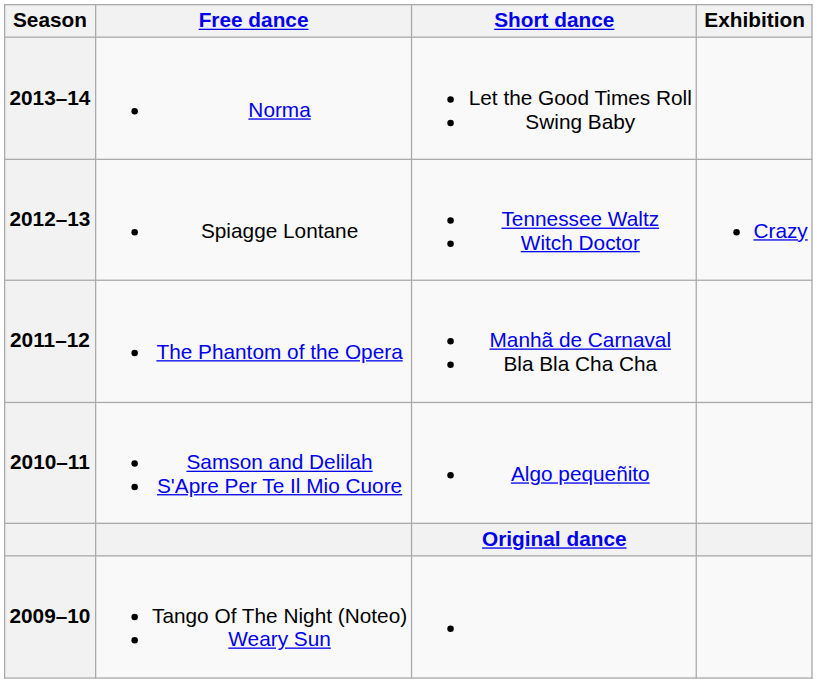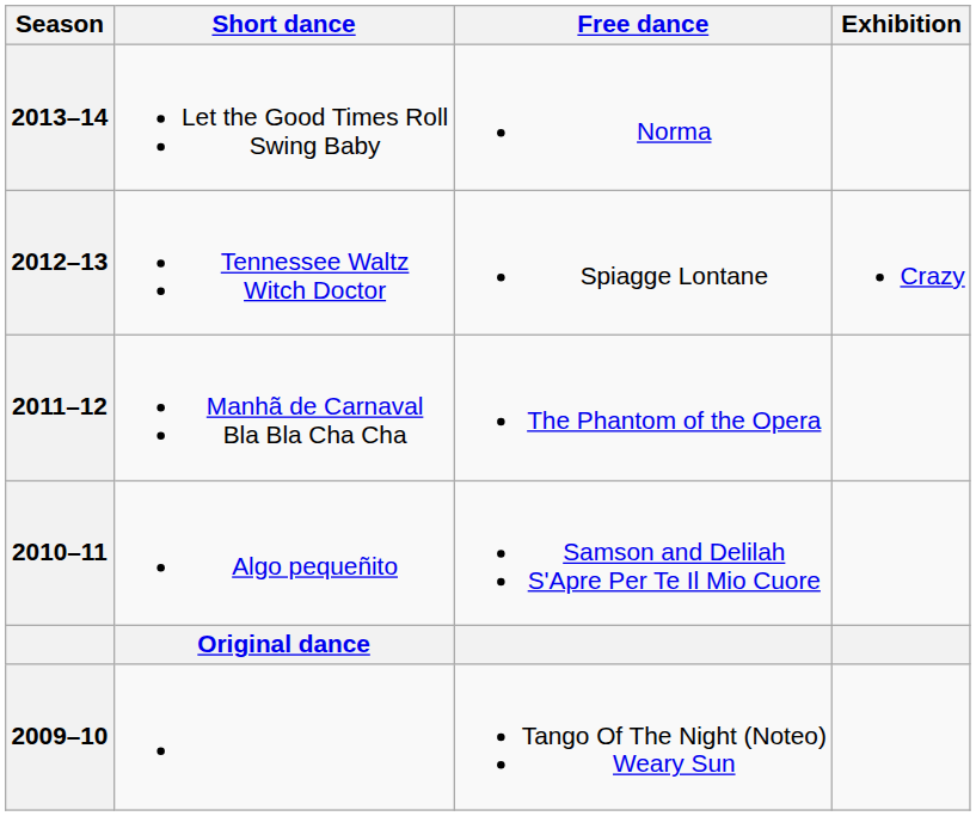columns swapped: Short dance <-> Free dance
